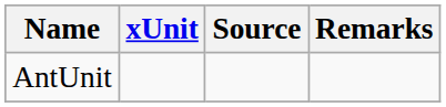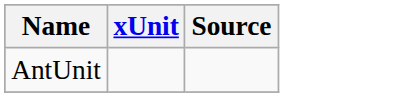- column: Remarks
